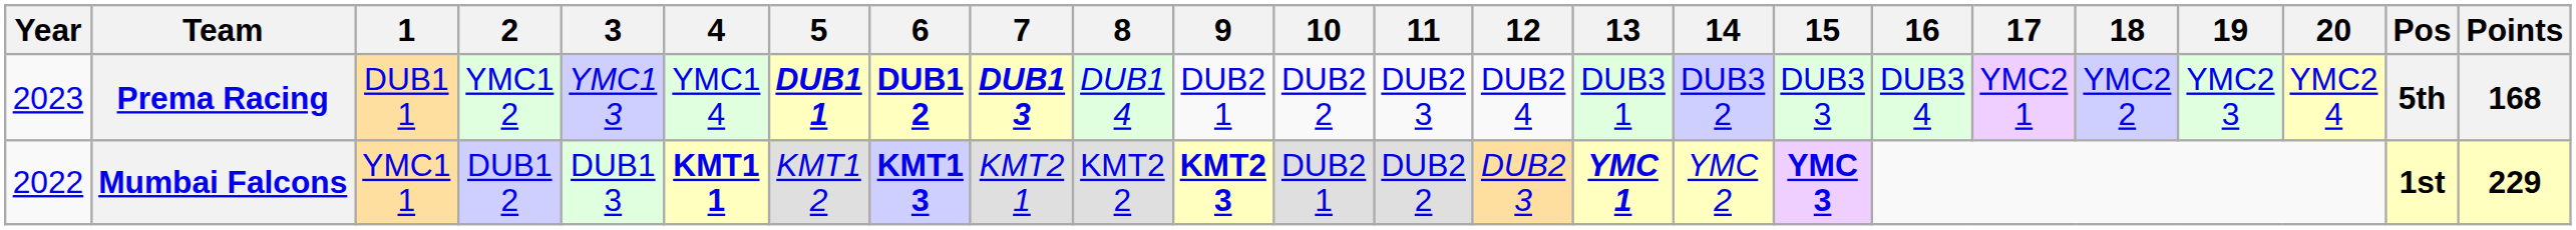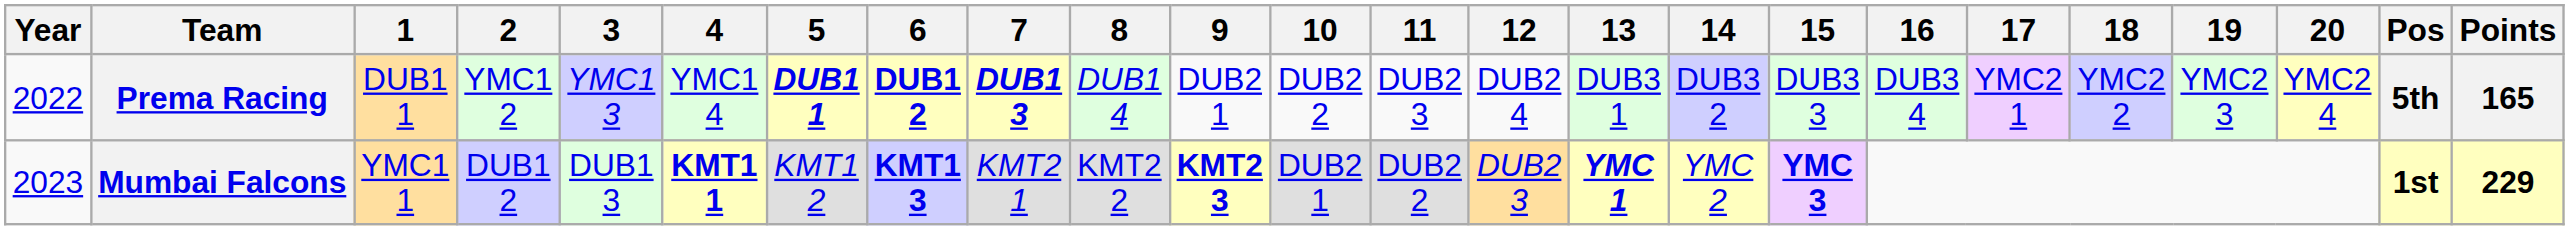Prema Racing | Year: 2023 -> 2022
Prema Racing | Points: 168 -> 165
Mumbai Falcons | Year: 2022 -> 2023
